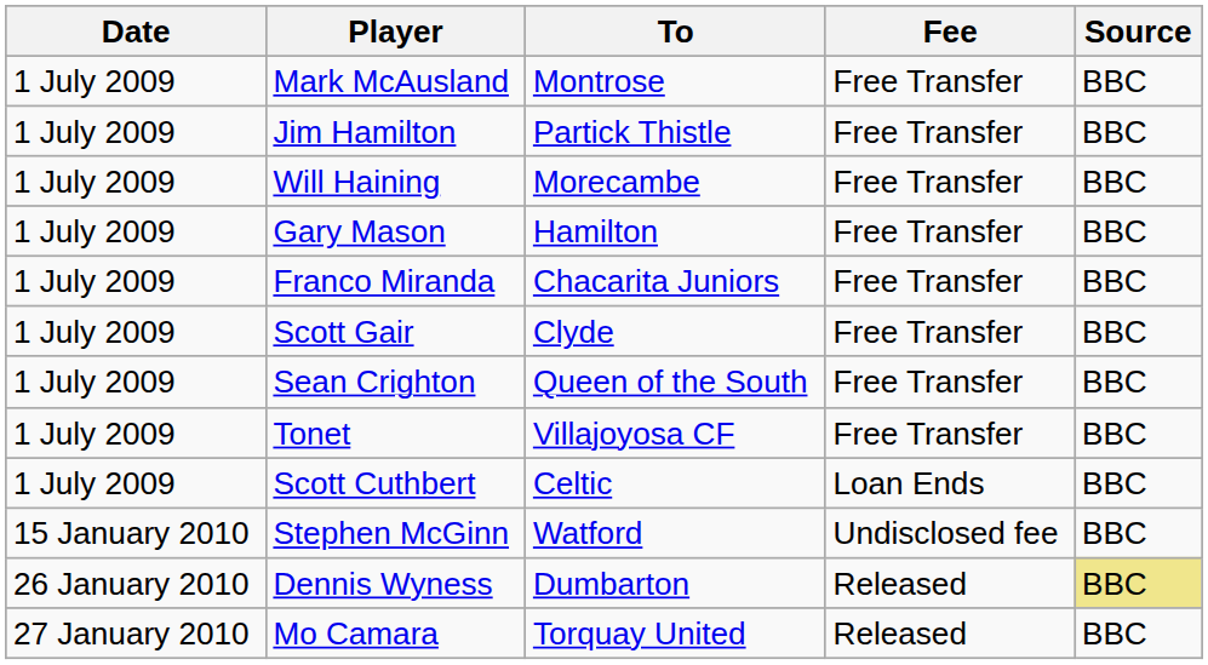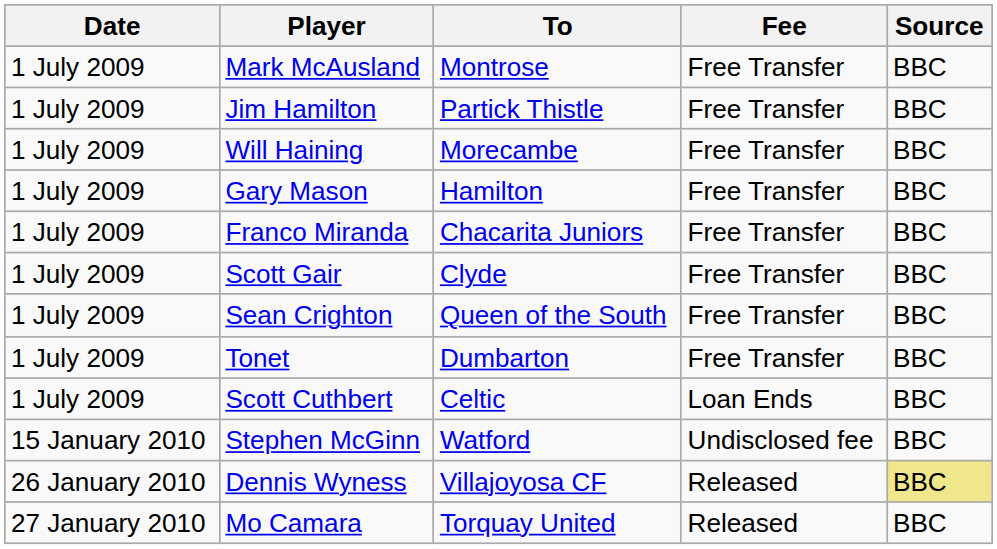Tonet | To: Villajoyosa CF -> Dumbarton
Dennis Wyness | To: Dumbarton -> Villajoyosa CF
